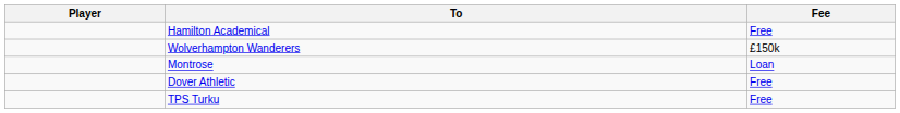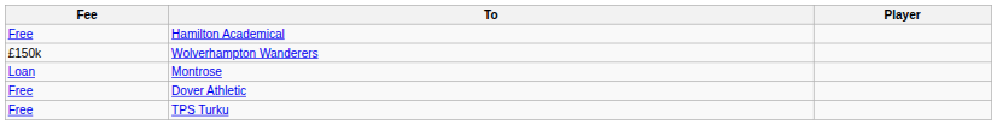columns swapped: Player <-> Fee
